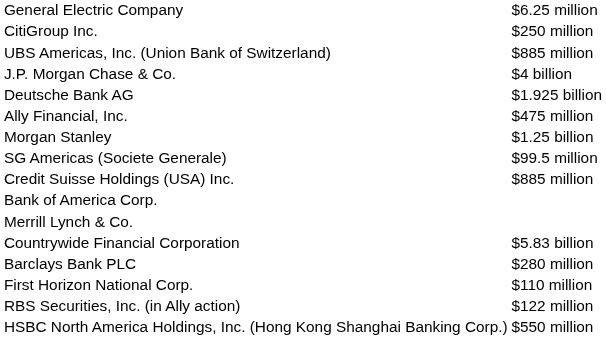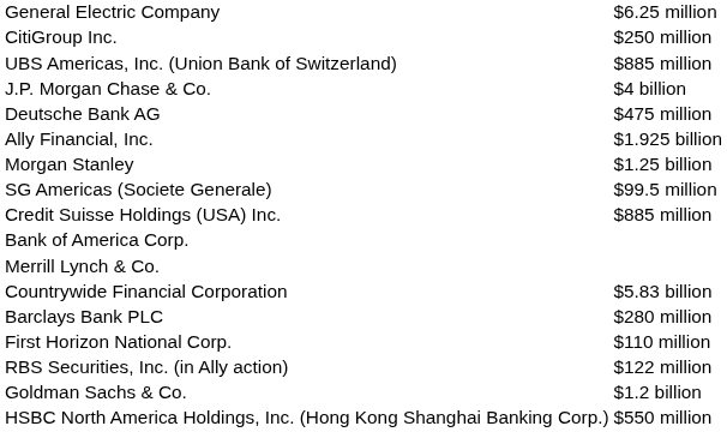Deutsche Bank AG | column 2: $1.925 billion -> $475 million
Ally Financial, Inc. | column 2: $475 million -> $1.925 billion
+ row: Goldman Sachs & Co. | $1.2 billion
